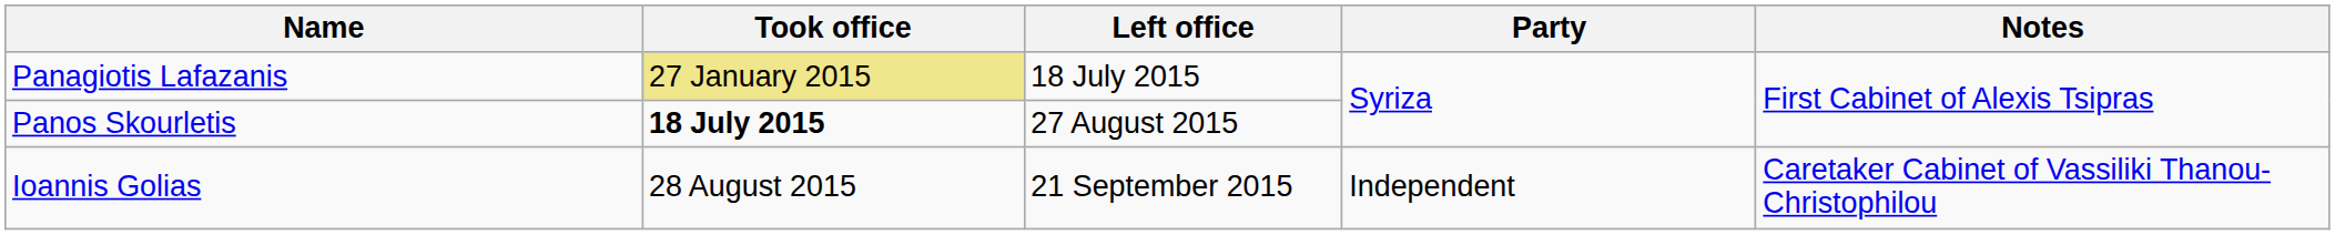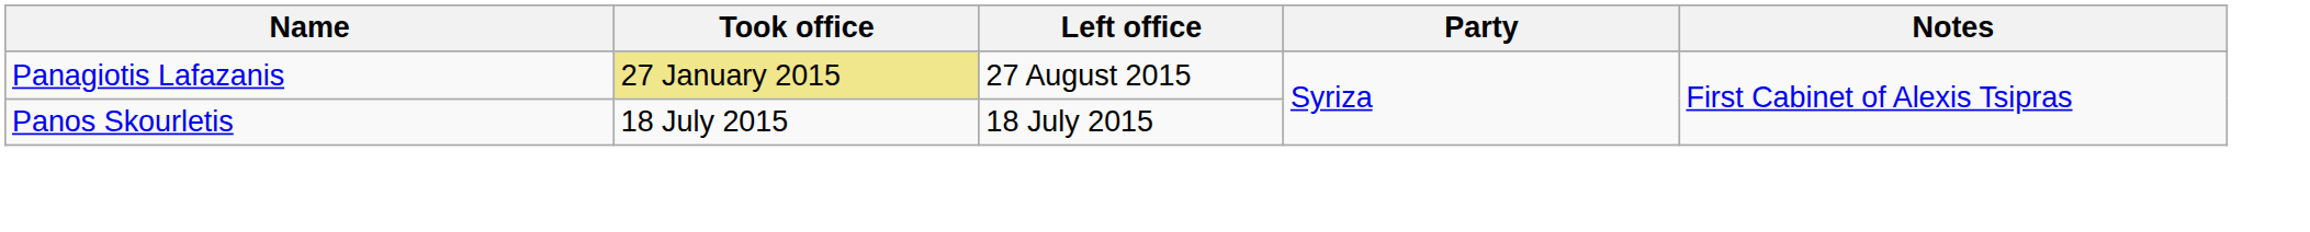Panagiotis Lafazanis | Left office: 18 July 2015 -> 27 August 2015
Panos Skourletis | Took office: bold -> normal
Panos Skourletis | Left office: 27 August 2015 -> 18 July 2015
- row: Ioannis Golias | 28 August 2015 | 21 September 2015 | Independent | Caretaker Cabinet of Vassiliki Thanou-Christophilou
